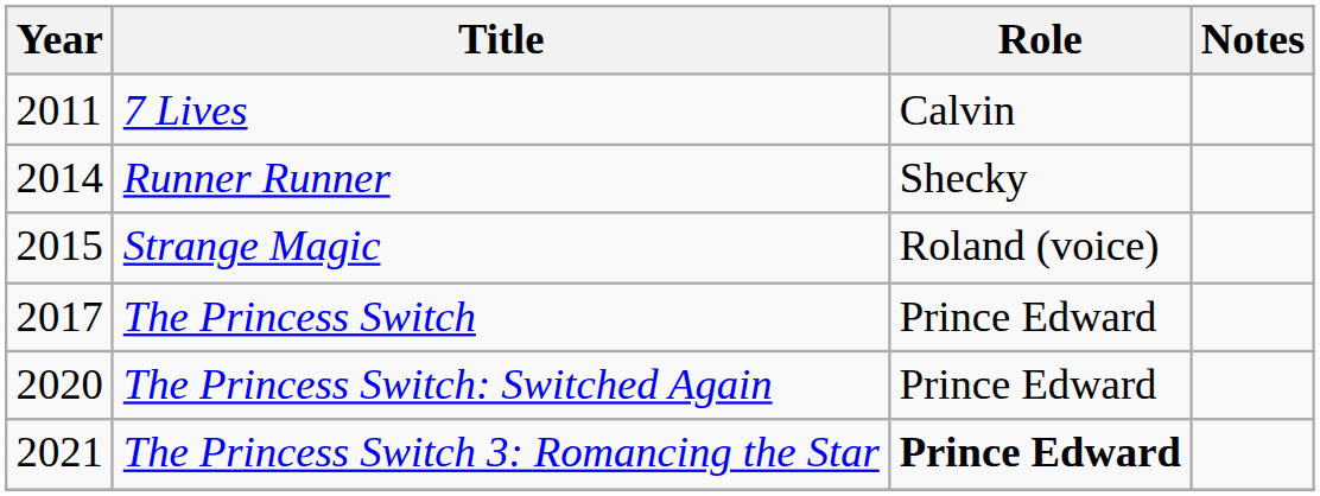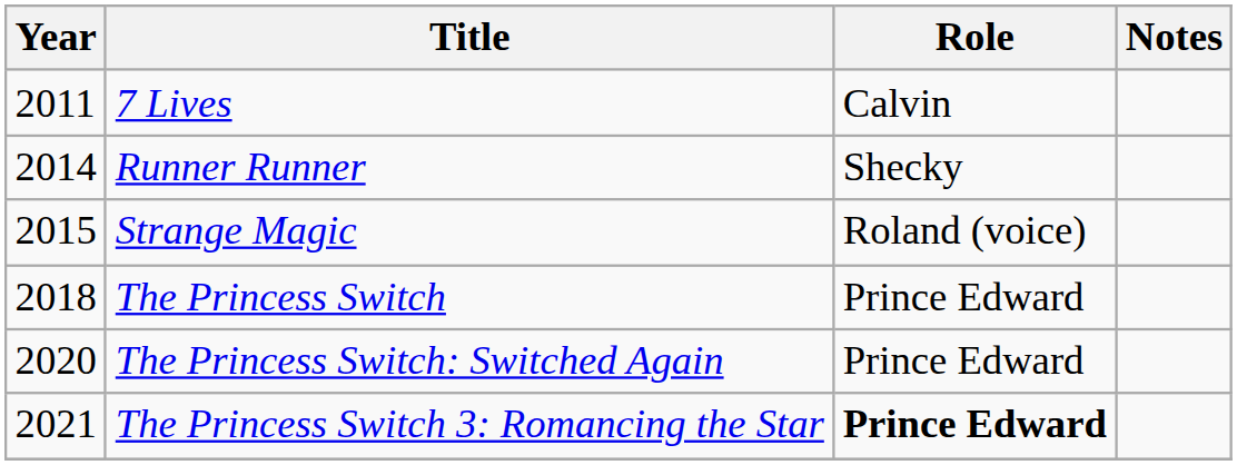The Princess Switch | Year: 2017 -> 2018
